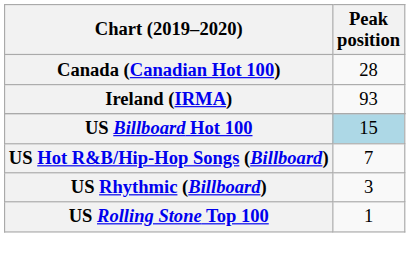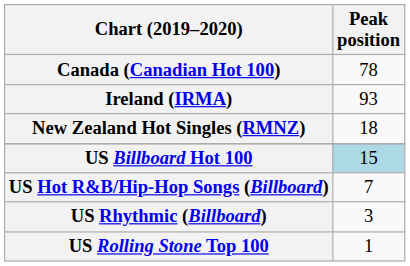Canada (Canadian Hot 100) | Peak position: 28 -> 78
+ row: New Zealand Hot Singles (RMNZ) | 18
